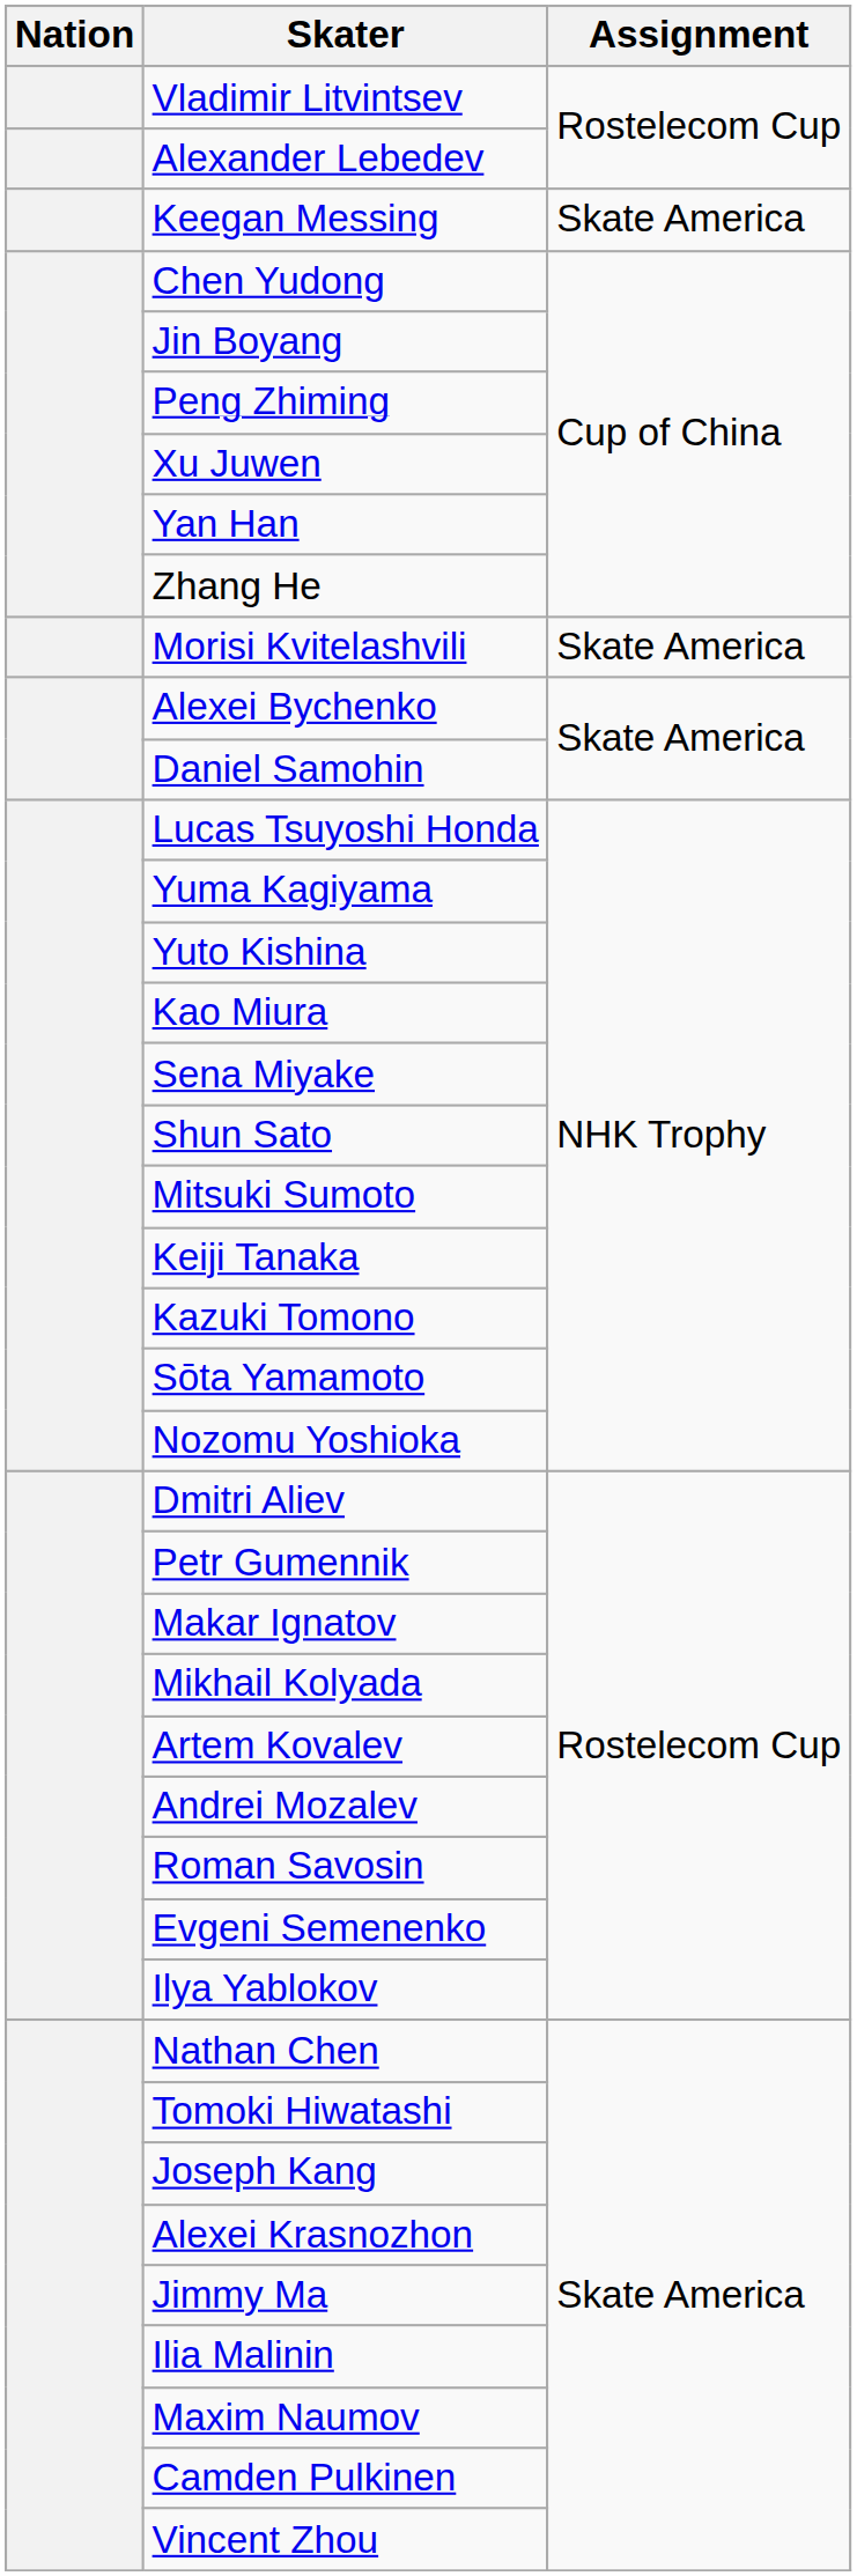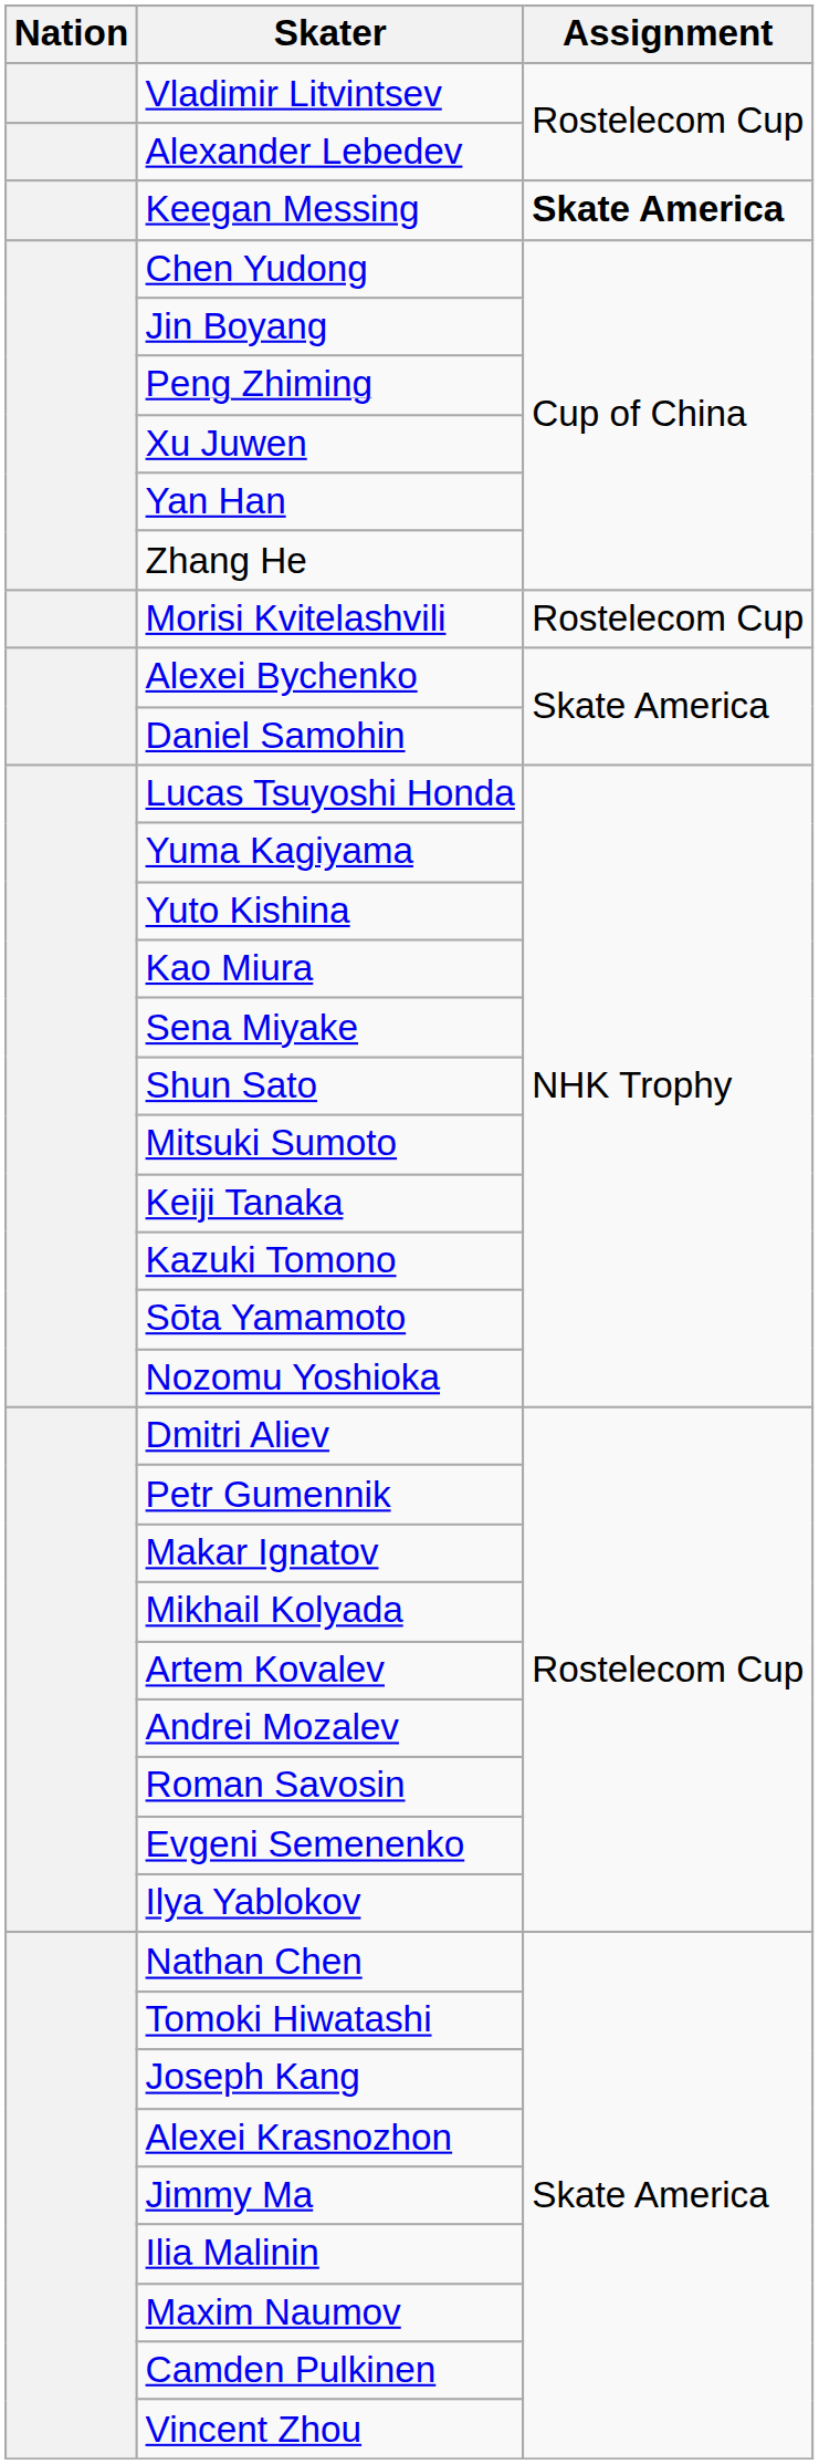Keegan Messing | Assignment: normal -> bold
Morisi Kvitelashvili | Assignment: Skate America -> Rostelecom Cup
